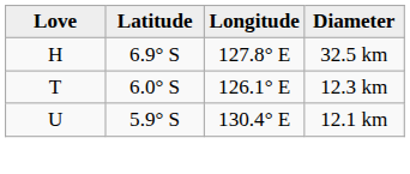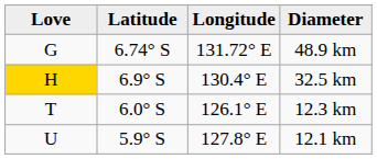+ row: G | 6.74° S | 131.72° E | 48.9 km
32.5 km | Love: no background -> gold background
32.5 km | Longitude: 127.8° E -> 130.4° E
12.1 km | Longitude: 130.4° E -> 127.8° E
